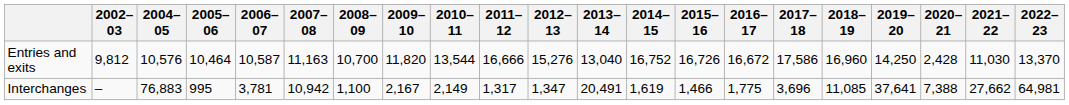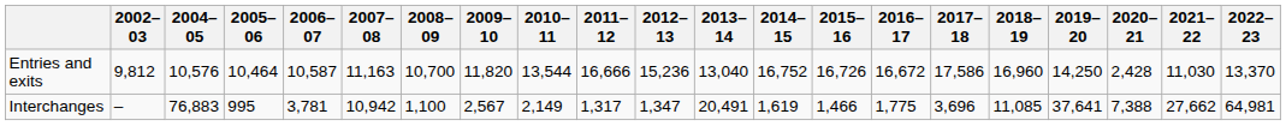Entries and exits | 2012–13: 15,276 -> 15,236
Interchanges | 2009–10: 2,167 -> 2,567
